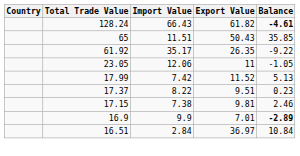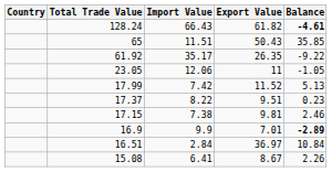+ row: 15.08 | 6.41 | 8.67 | 2.26
